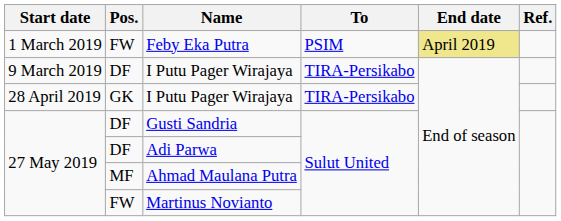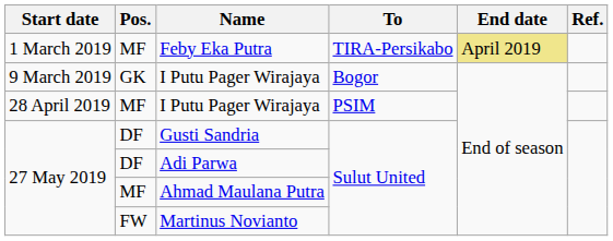Feby Eka Putra | Pos.: FW -> MF
Feby Eka Putra | To: PSIM -> TIRA-Persikabo
9 March 2019 / I Putu Pager Wirajaya | Pos.: DF -> GK
9 March 2019 / I Putu Pager Wirajaya | To: TIRA-Persikabo -> Bogor
28 April 2019 / I Putu Pager Wirajaya | Pos.: GK -> MF
28 April 2019 / I Putu Pager Wirajaya | To: TIRA-Persikabo -> PSIM
